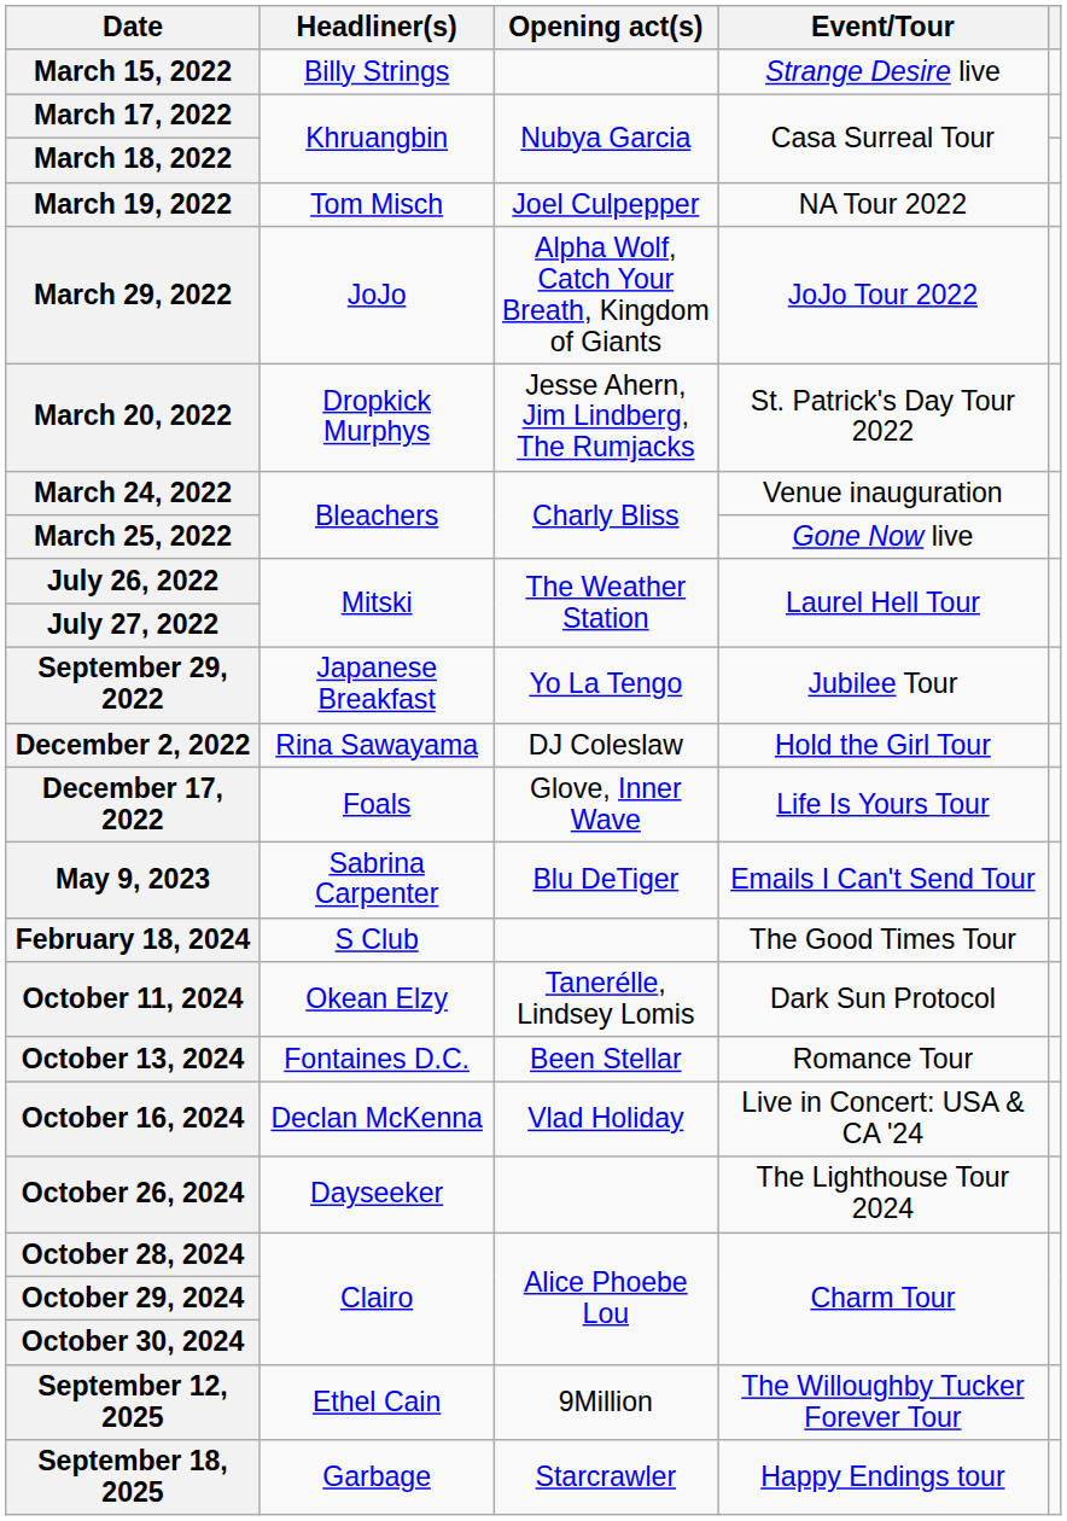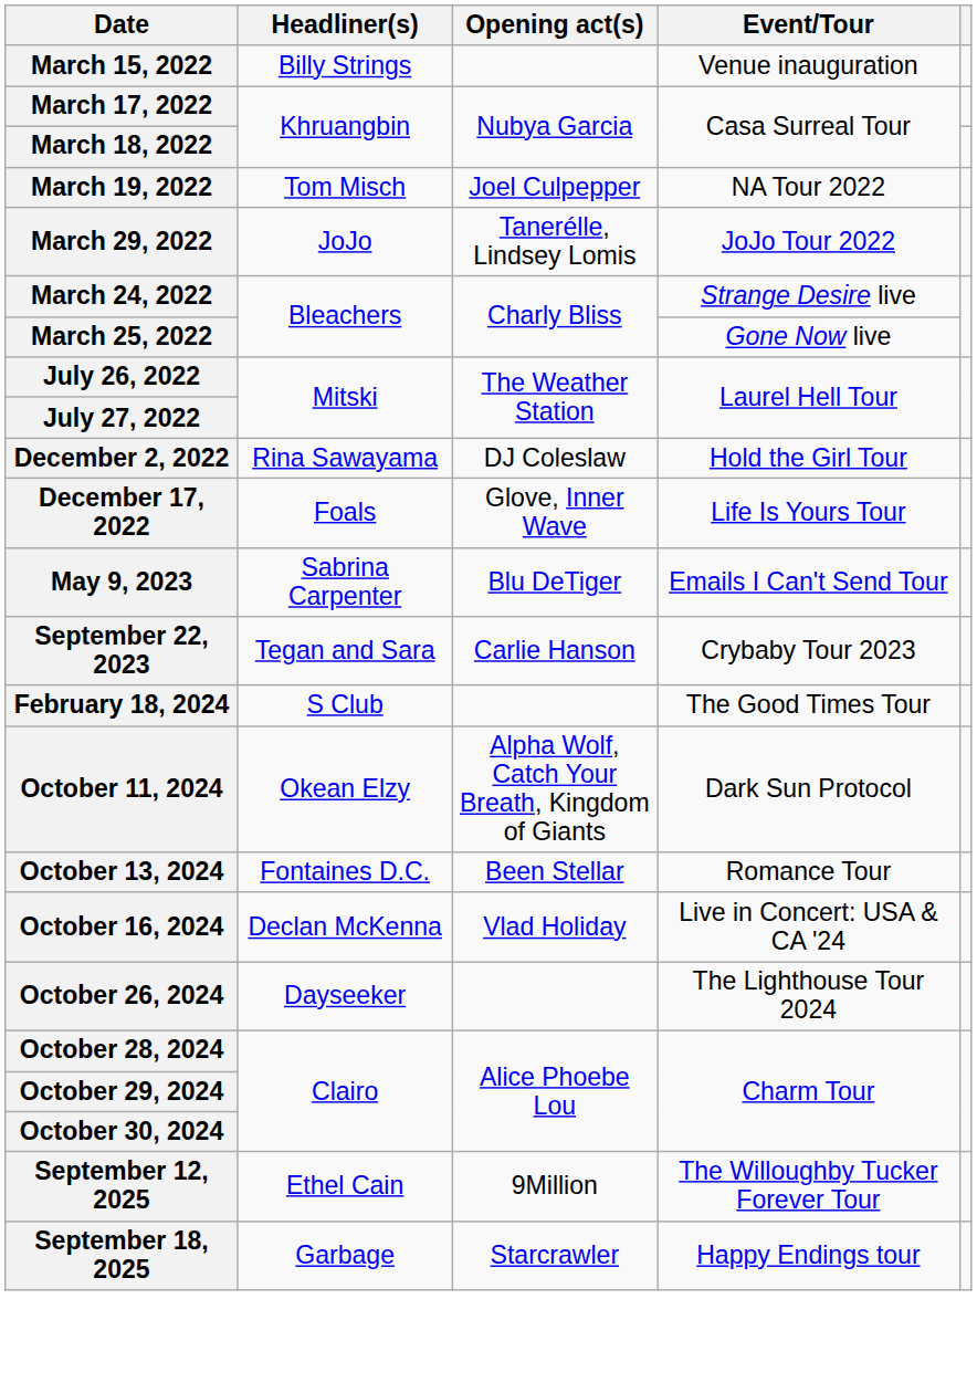March 15, 2022 | Event/Tour: Strange Desire live -> Venue inauguration
March 29, 2022 | Opening act(s): Alpha Wolf, Catch Your Breath, Kingdom of Giants -> Tanerélle, Lindsey Lomis
- row: March 20, 2022 | Dropkick Murphys | Jesse Ahern, Jim Lindberg, The Rumjacks | St. Patrick's Day Tour 2022
March 24, 2022 | Event/Tour: Venue inauguration -> Strange Desire live
- row: September 29, 2022 | Japanese Breakfast | Yo La Tengo | Jubilee Tour
+ row: September 22, 2023 | Tegan and Sara | Carlie Hanson | Crybaby Tour 2023
October 11, 2024 | Opening act(s): Tanerélle, Lindsey Lomis -> Alpha Wolf, Catch Your Breath, Kingdom of Giants
